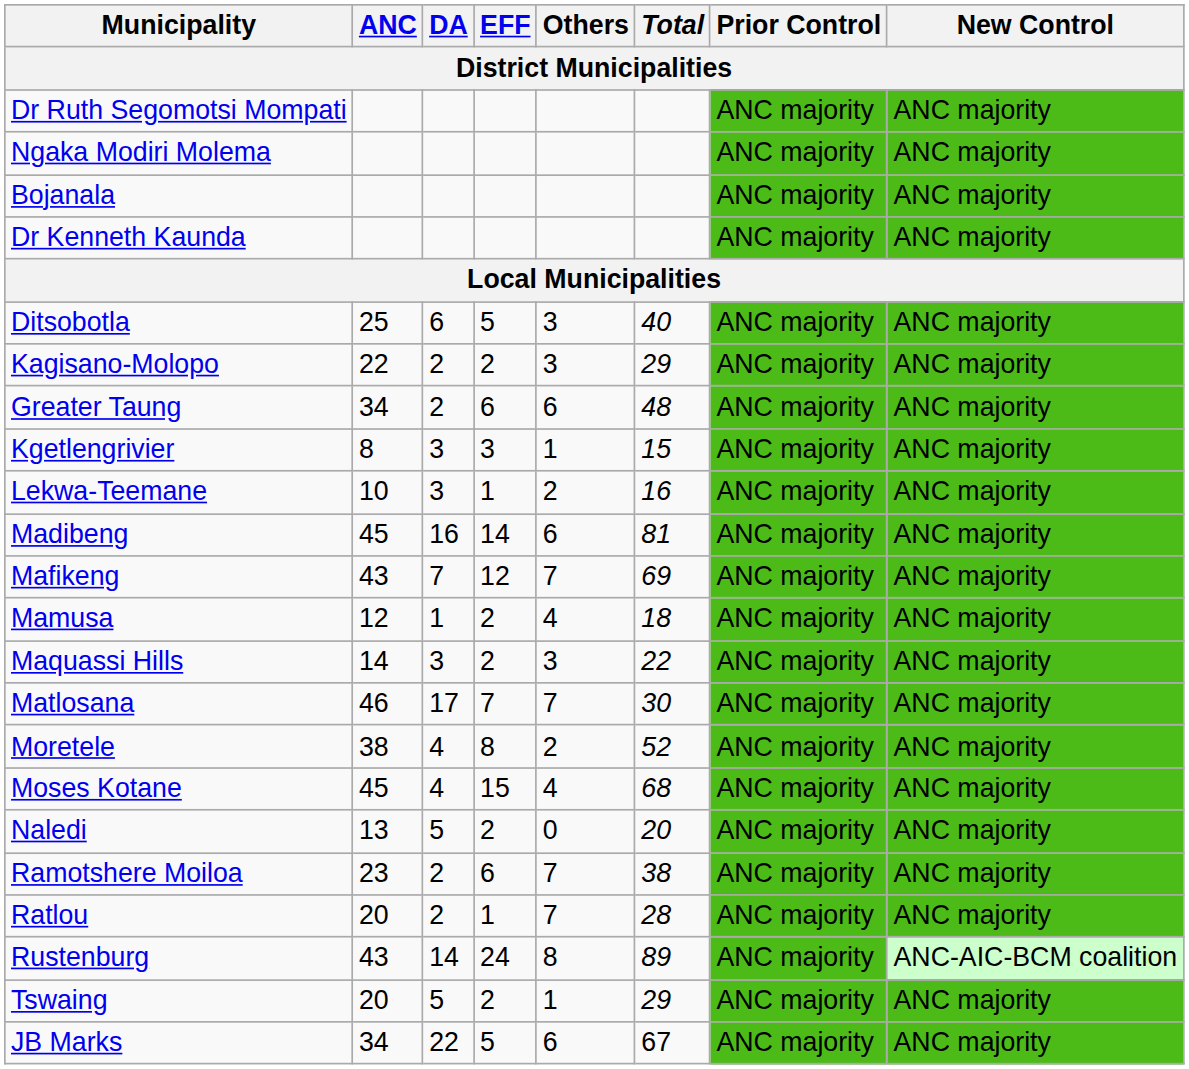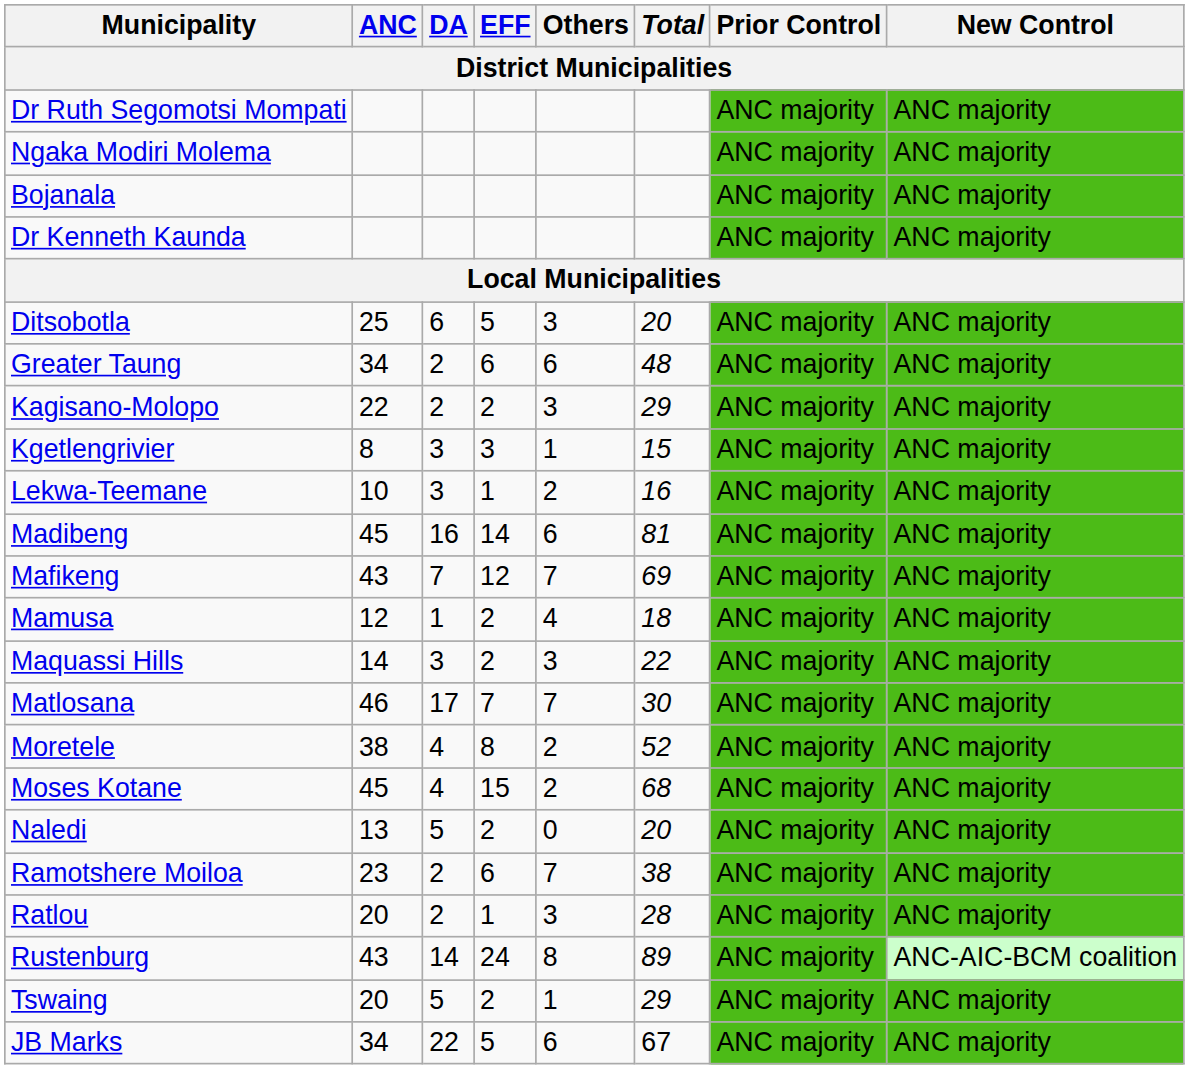Ditsobotla | Total: 40 -> 20
rows swapped: Kagisano-Molopo <-> Greater Taung
Moses Kotane | Others: 4 -> 2
Ratlou | Others: 7 -> 3
